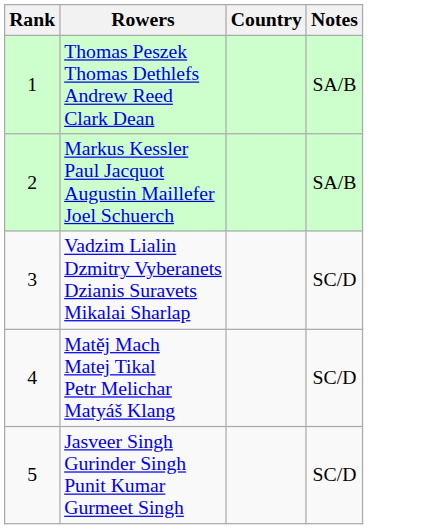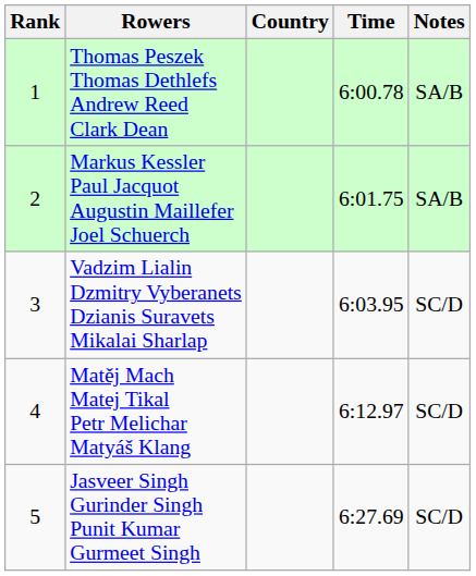+ column: Time | 6:00.78 | 6:01.75 | 6:03.95 | 6:12.97 | 6:27.69
